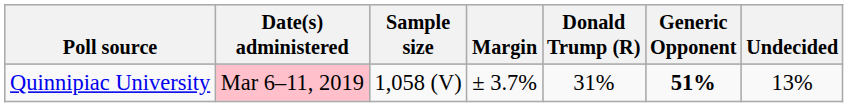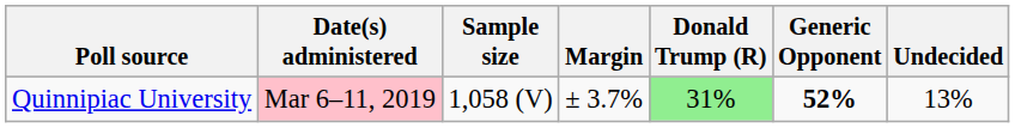Quinnipiac University | Donald Trump (R): no background -> lightgreen background
Quinnipiac University | Generic Opponent: 51% -> 52%
